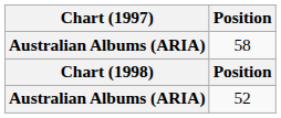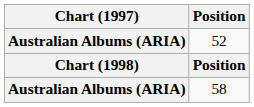rows swapped: 52 <-> 58
